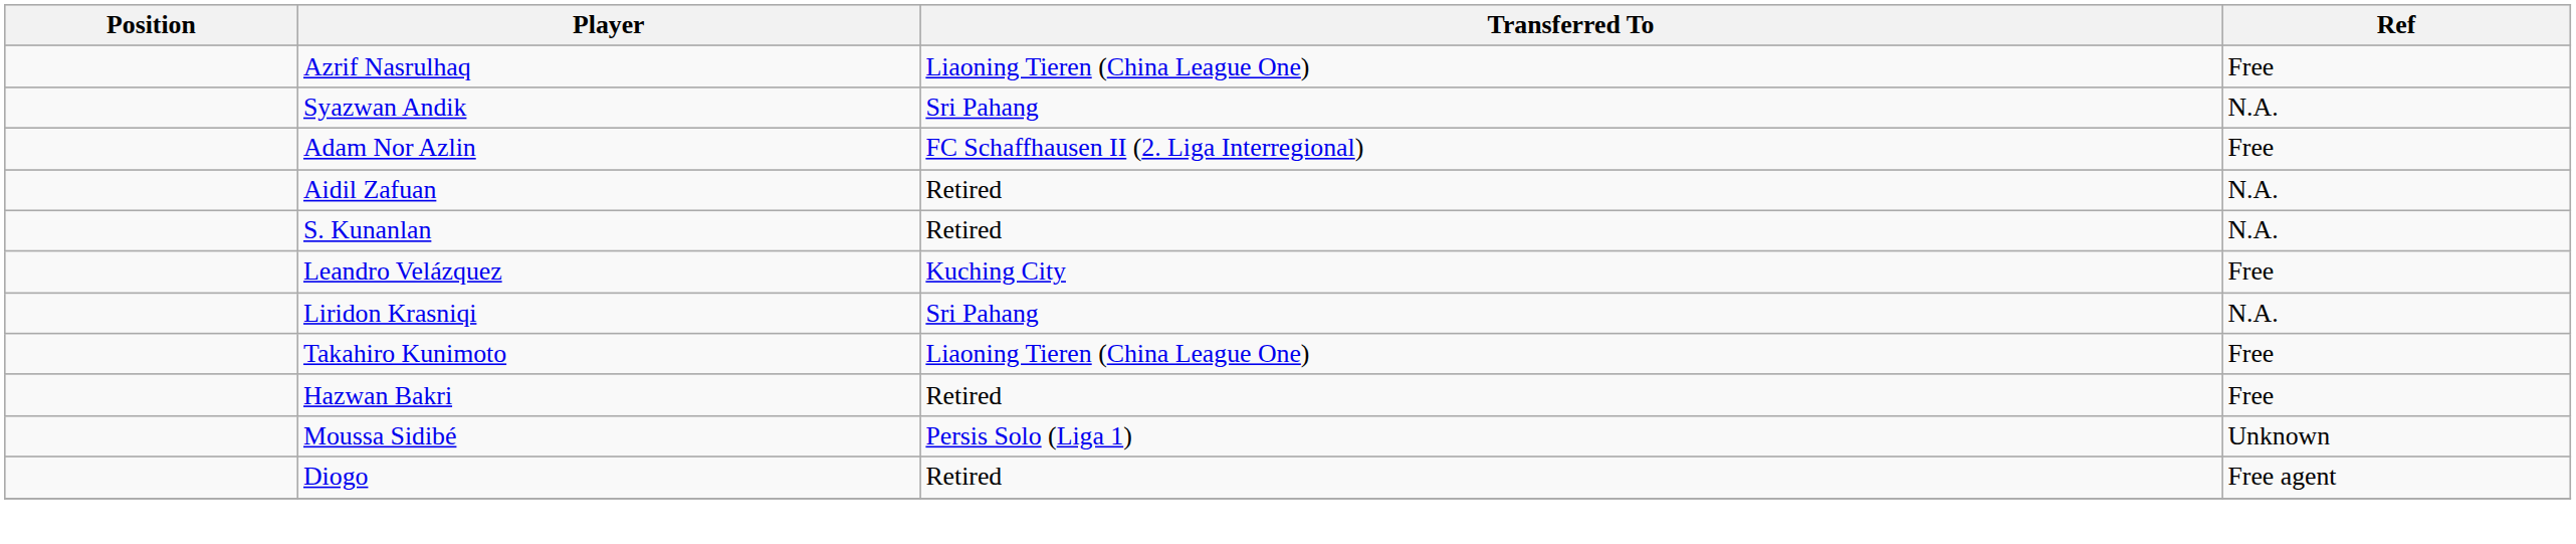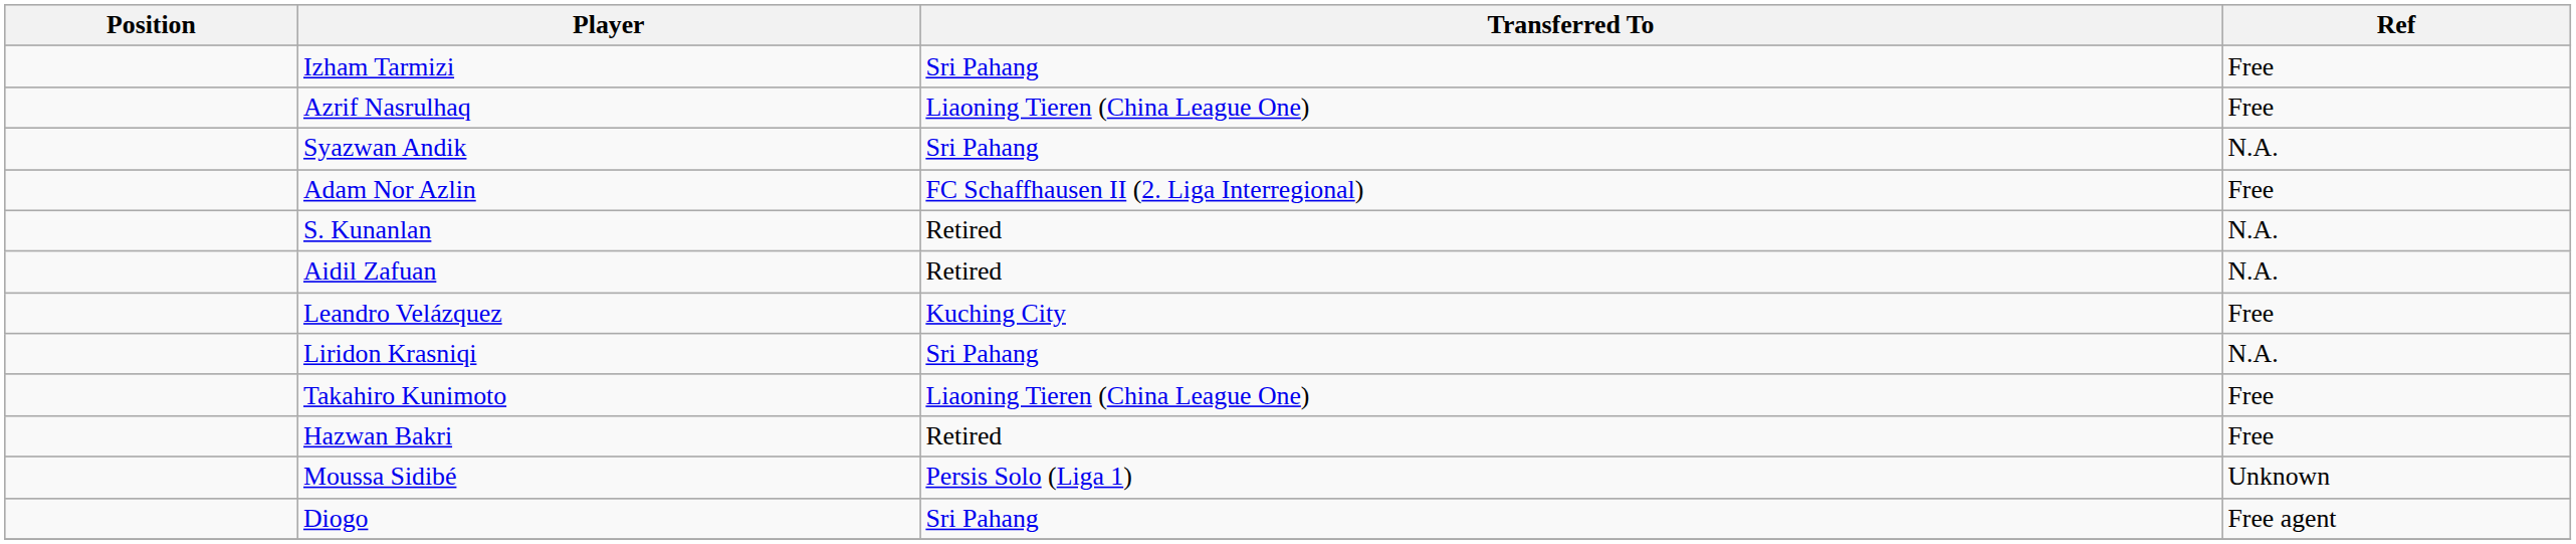+ row: Izham Tarmizi | Sri Pahang | Free
rows swapped: Aidil Zafuan <-> S. Kunanlan
Diogo | Transferred To: Retired -> Sri Pahang
